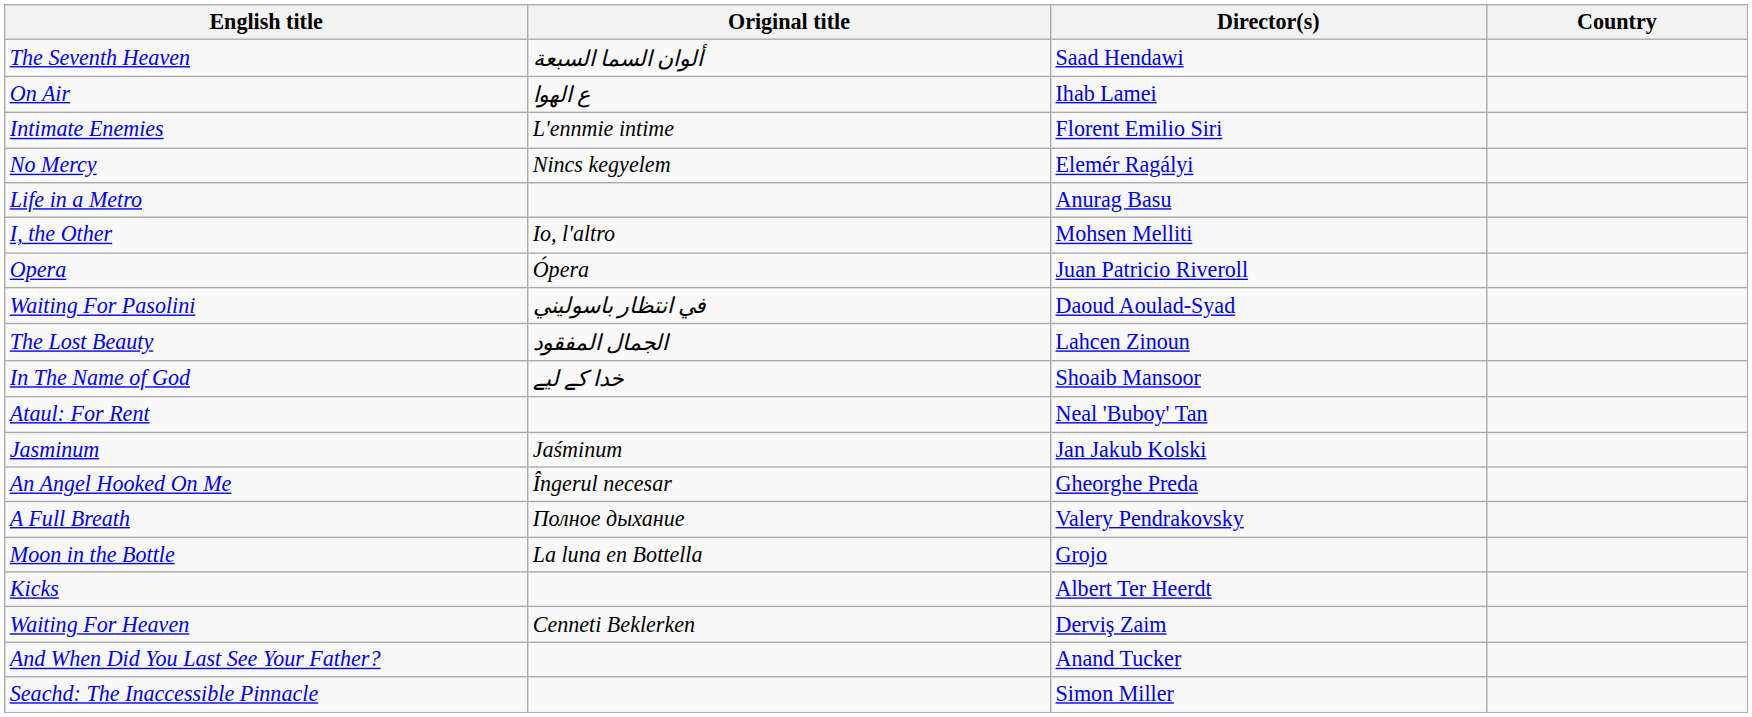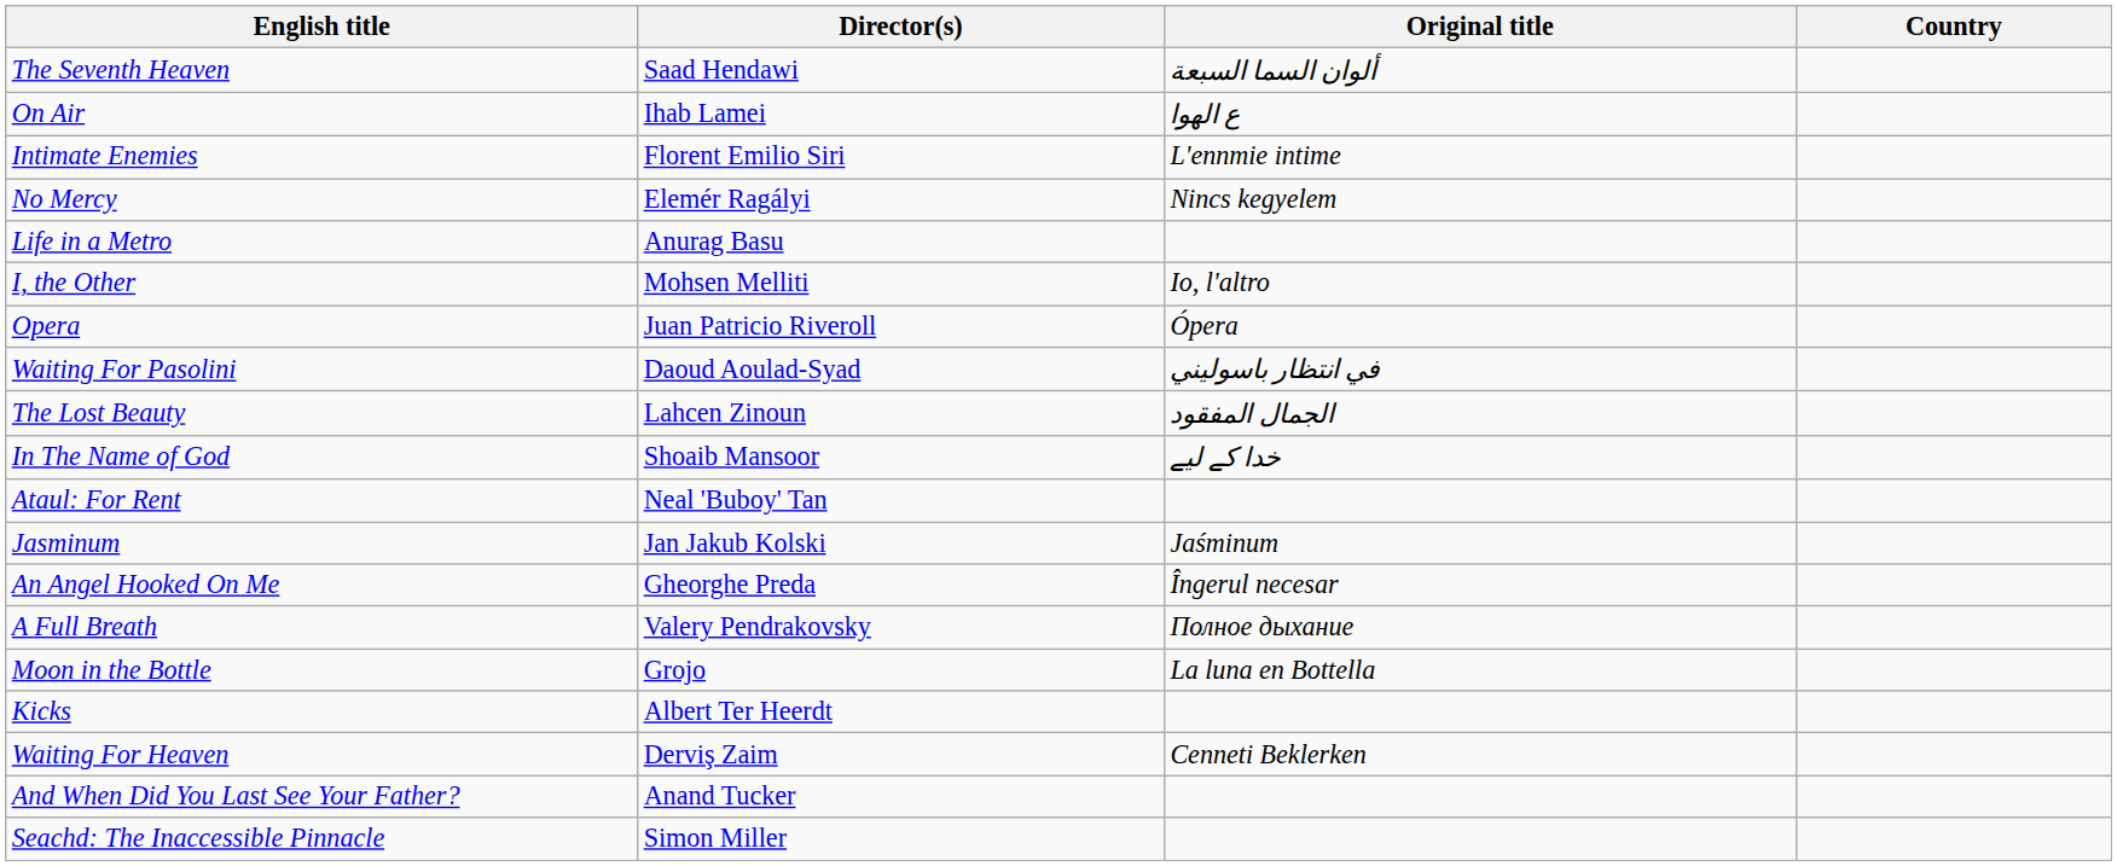columns swapped: Original title <-> Director(s)
